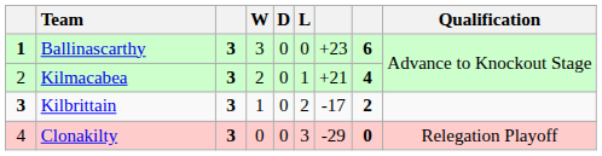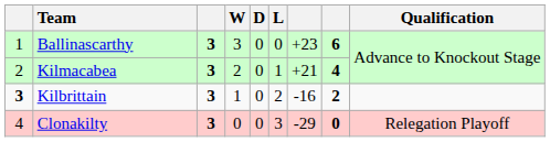Ballinascarthy | column 1: bold -> normal
Kilbrittain | column 7: -17 -> -16
